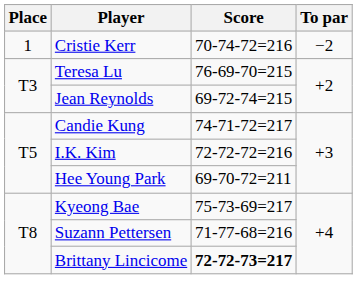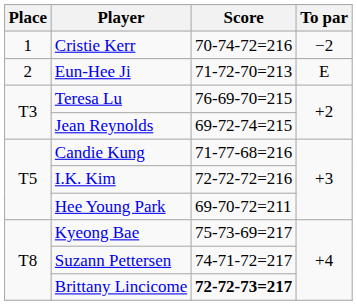+ row: 2 | Eun-Hee Ji | 71-72-70=213 | E
Candie Kung | Score: 74-71-72=217 -> 71-77-68=216
Suzann Pettersen | Score: 71-77-68=216 -> 74-71-72=217
